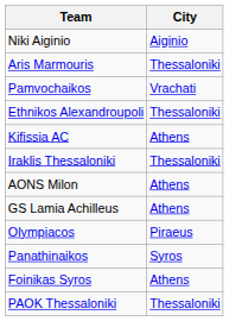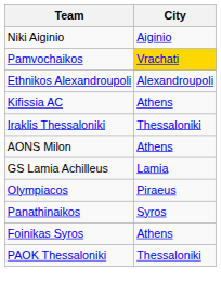- row: Aris Marmouris | Thessaloniki
Pamvochaikos | City: no background -> gold background
Ethnikos Alexandroupoli | City: Thessaloniki -> Alexandroupoli
GS Lamia Achilleus | City: Athens -> Lamia
